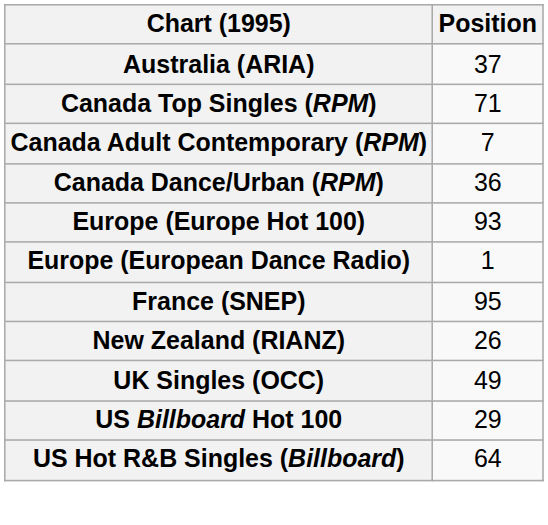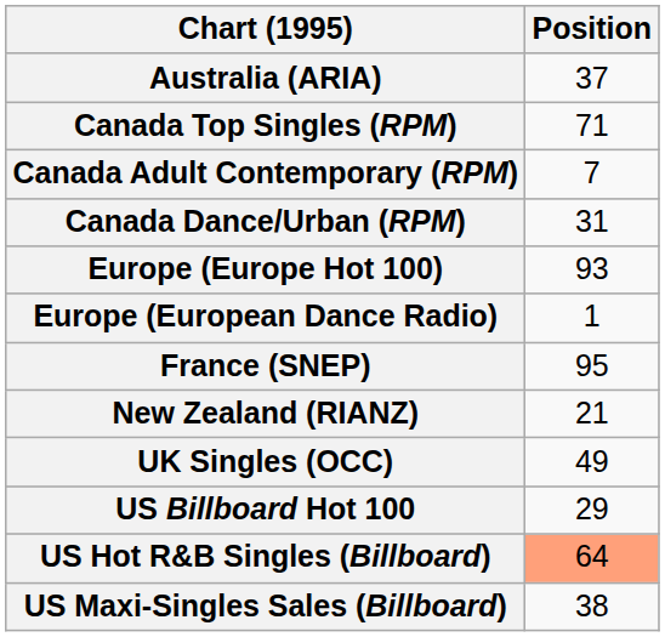Canada Dance/Urban (RPM) | Position: 36 -> 31
New Zealand (RIANZ) | Position: 26 -> 21
US Hot R&B Singles (Billboard) | Position: no background -> lightsalmon background
+ row: US Maxi-Singles Sales (Billboard) | 38
